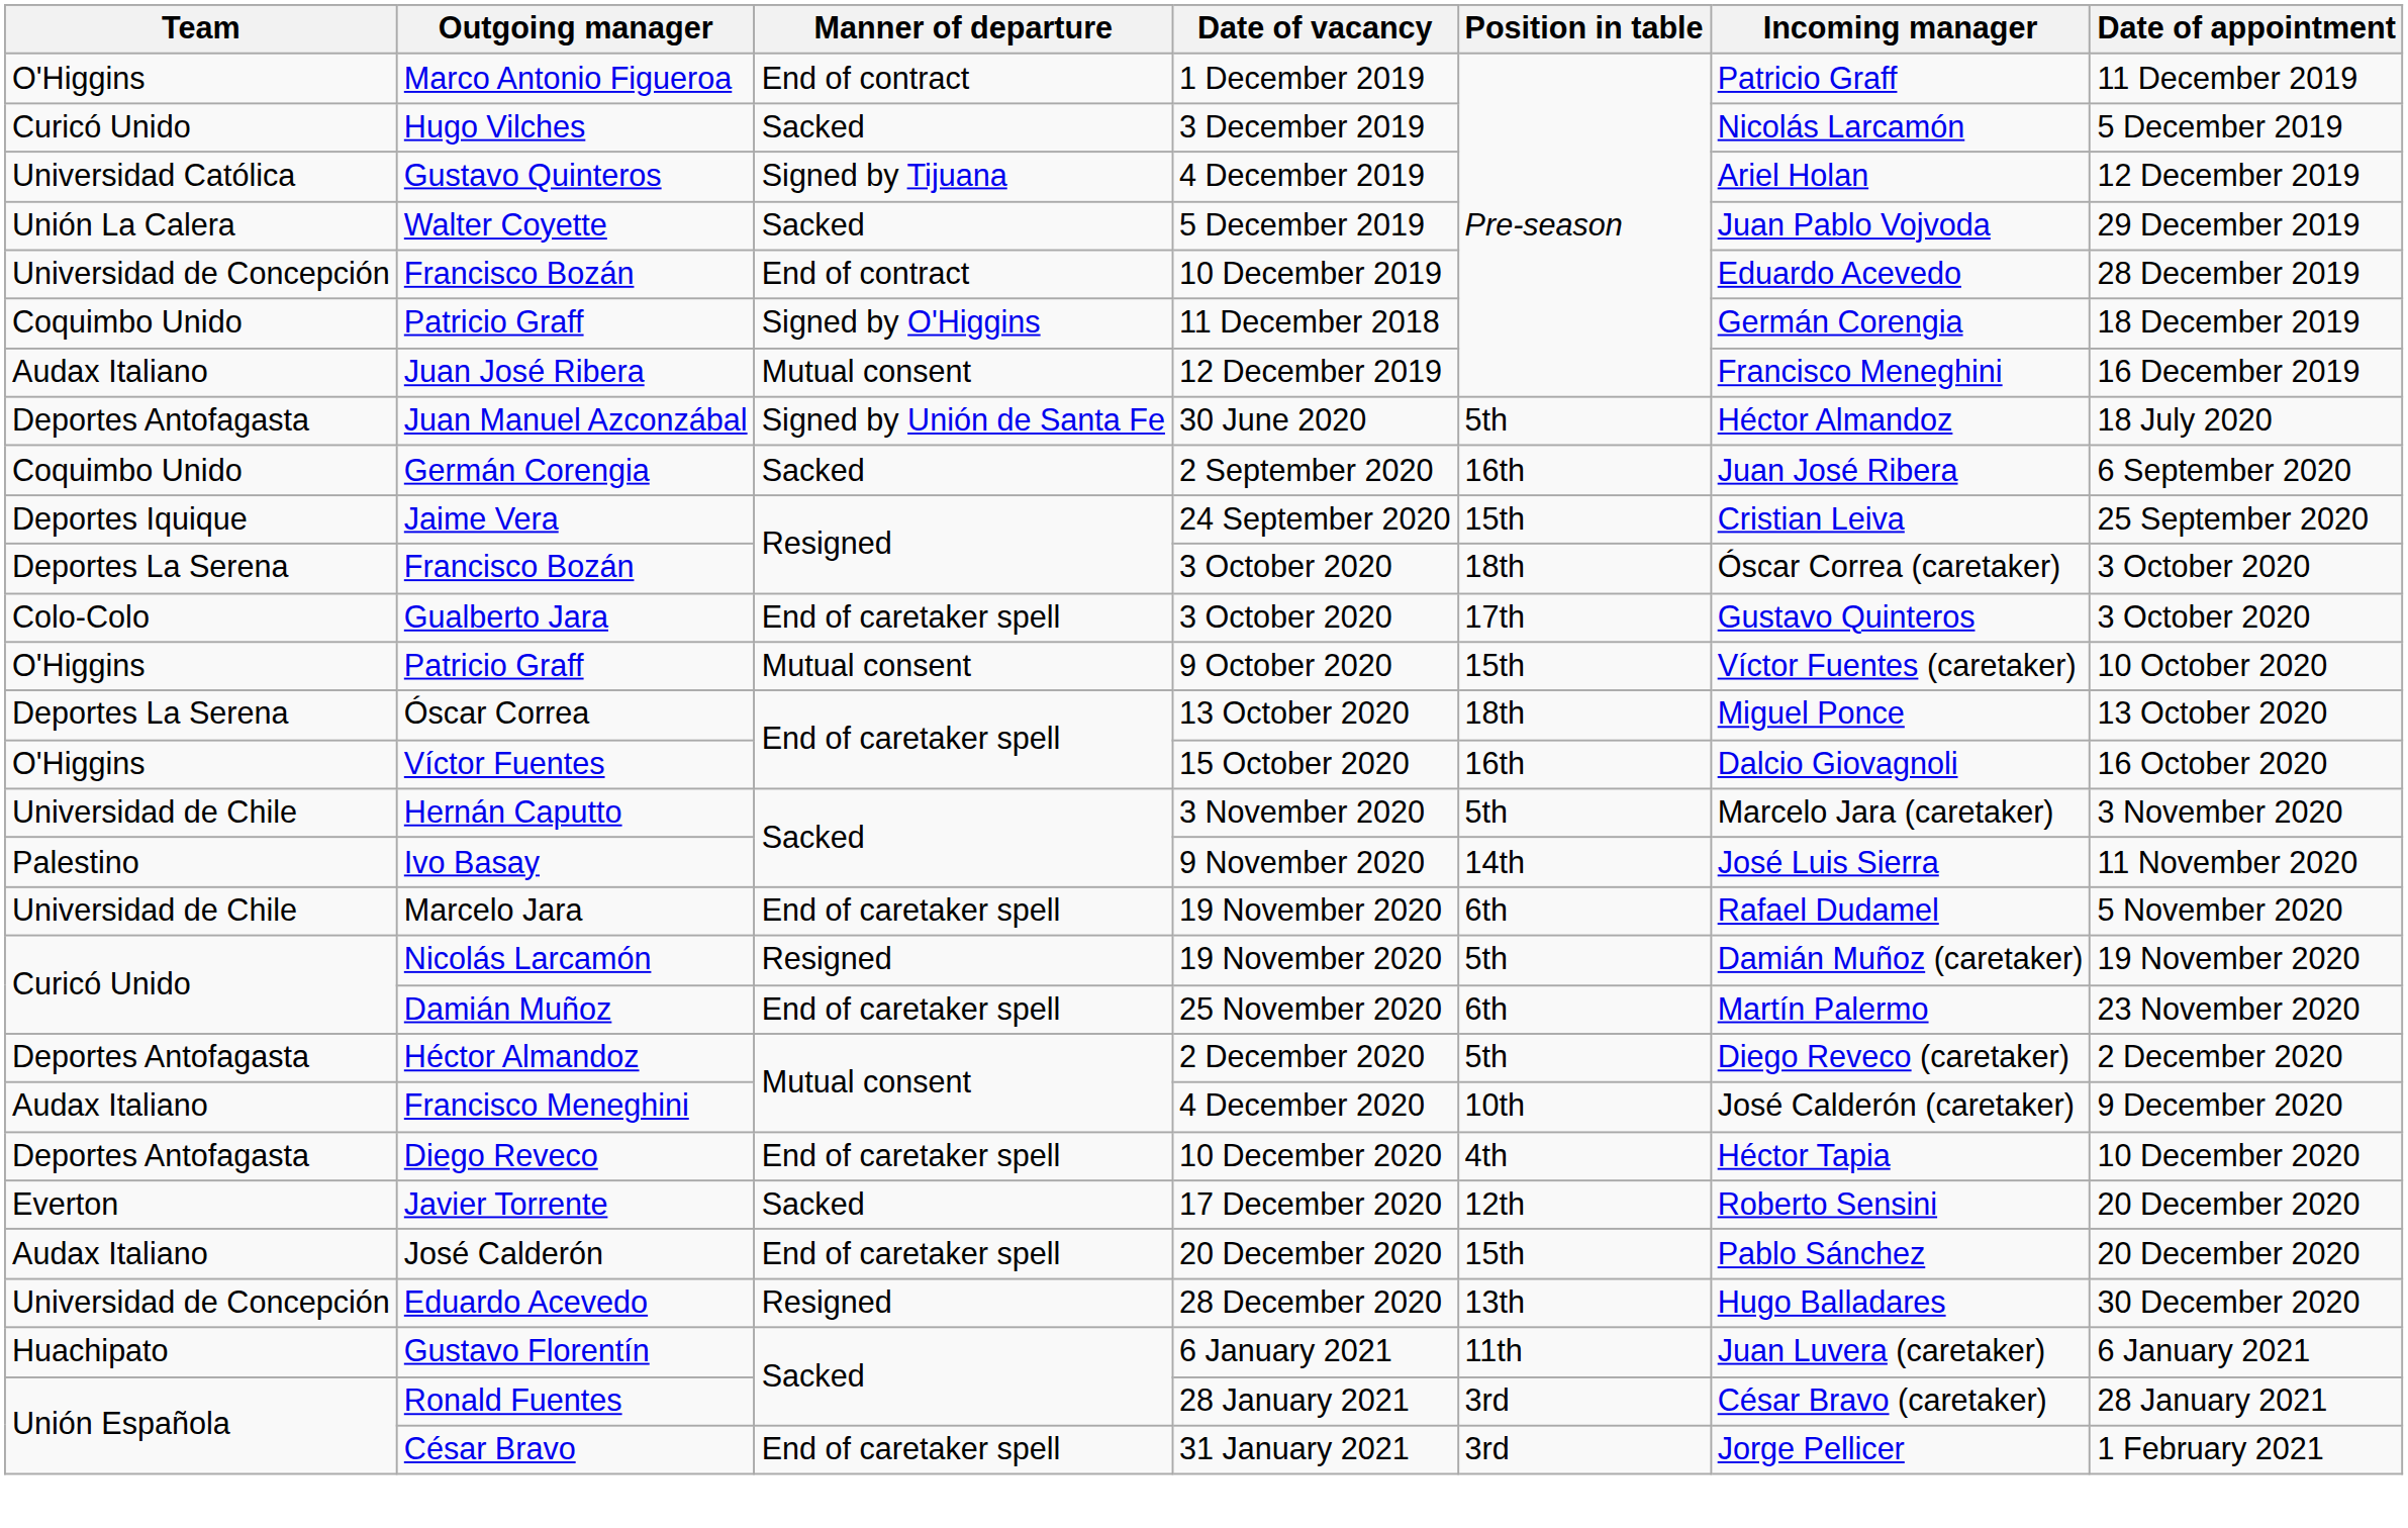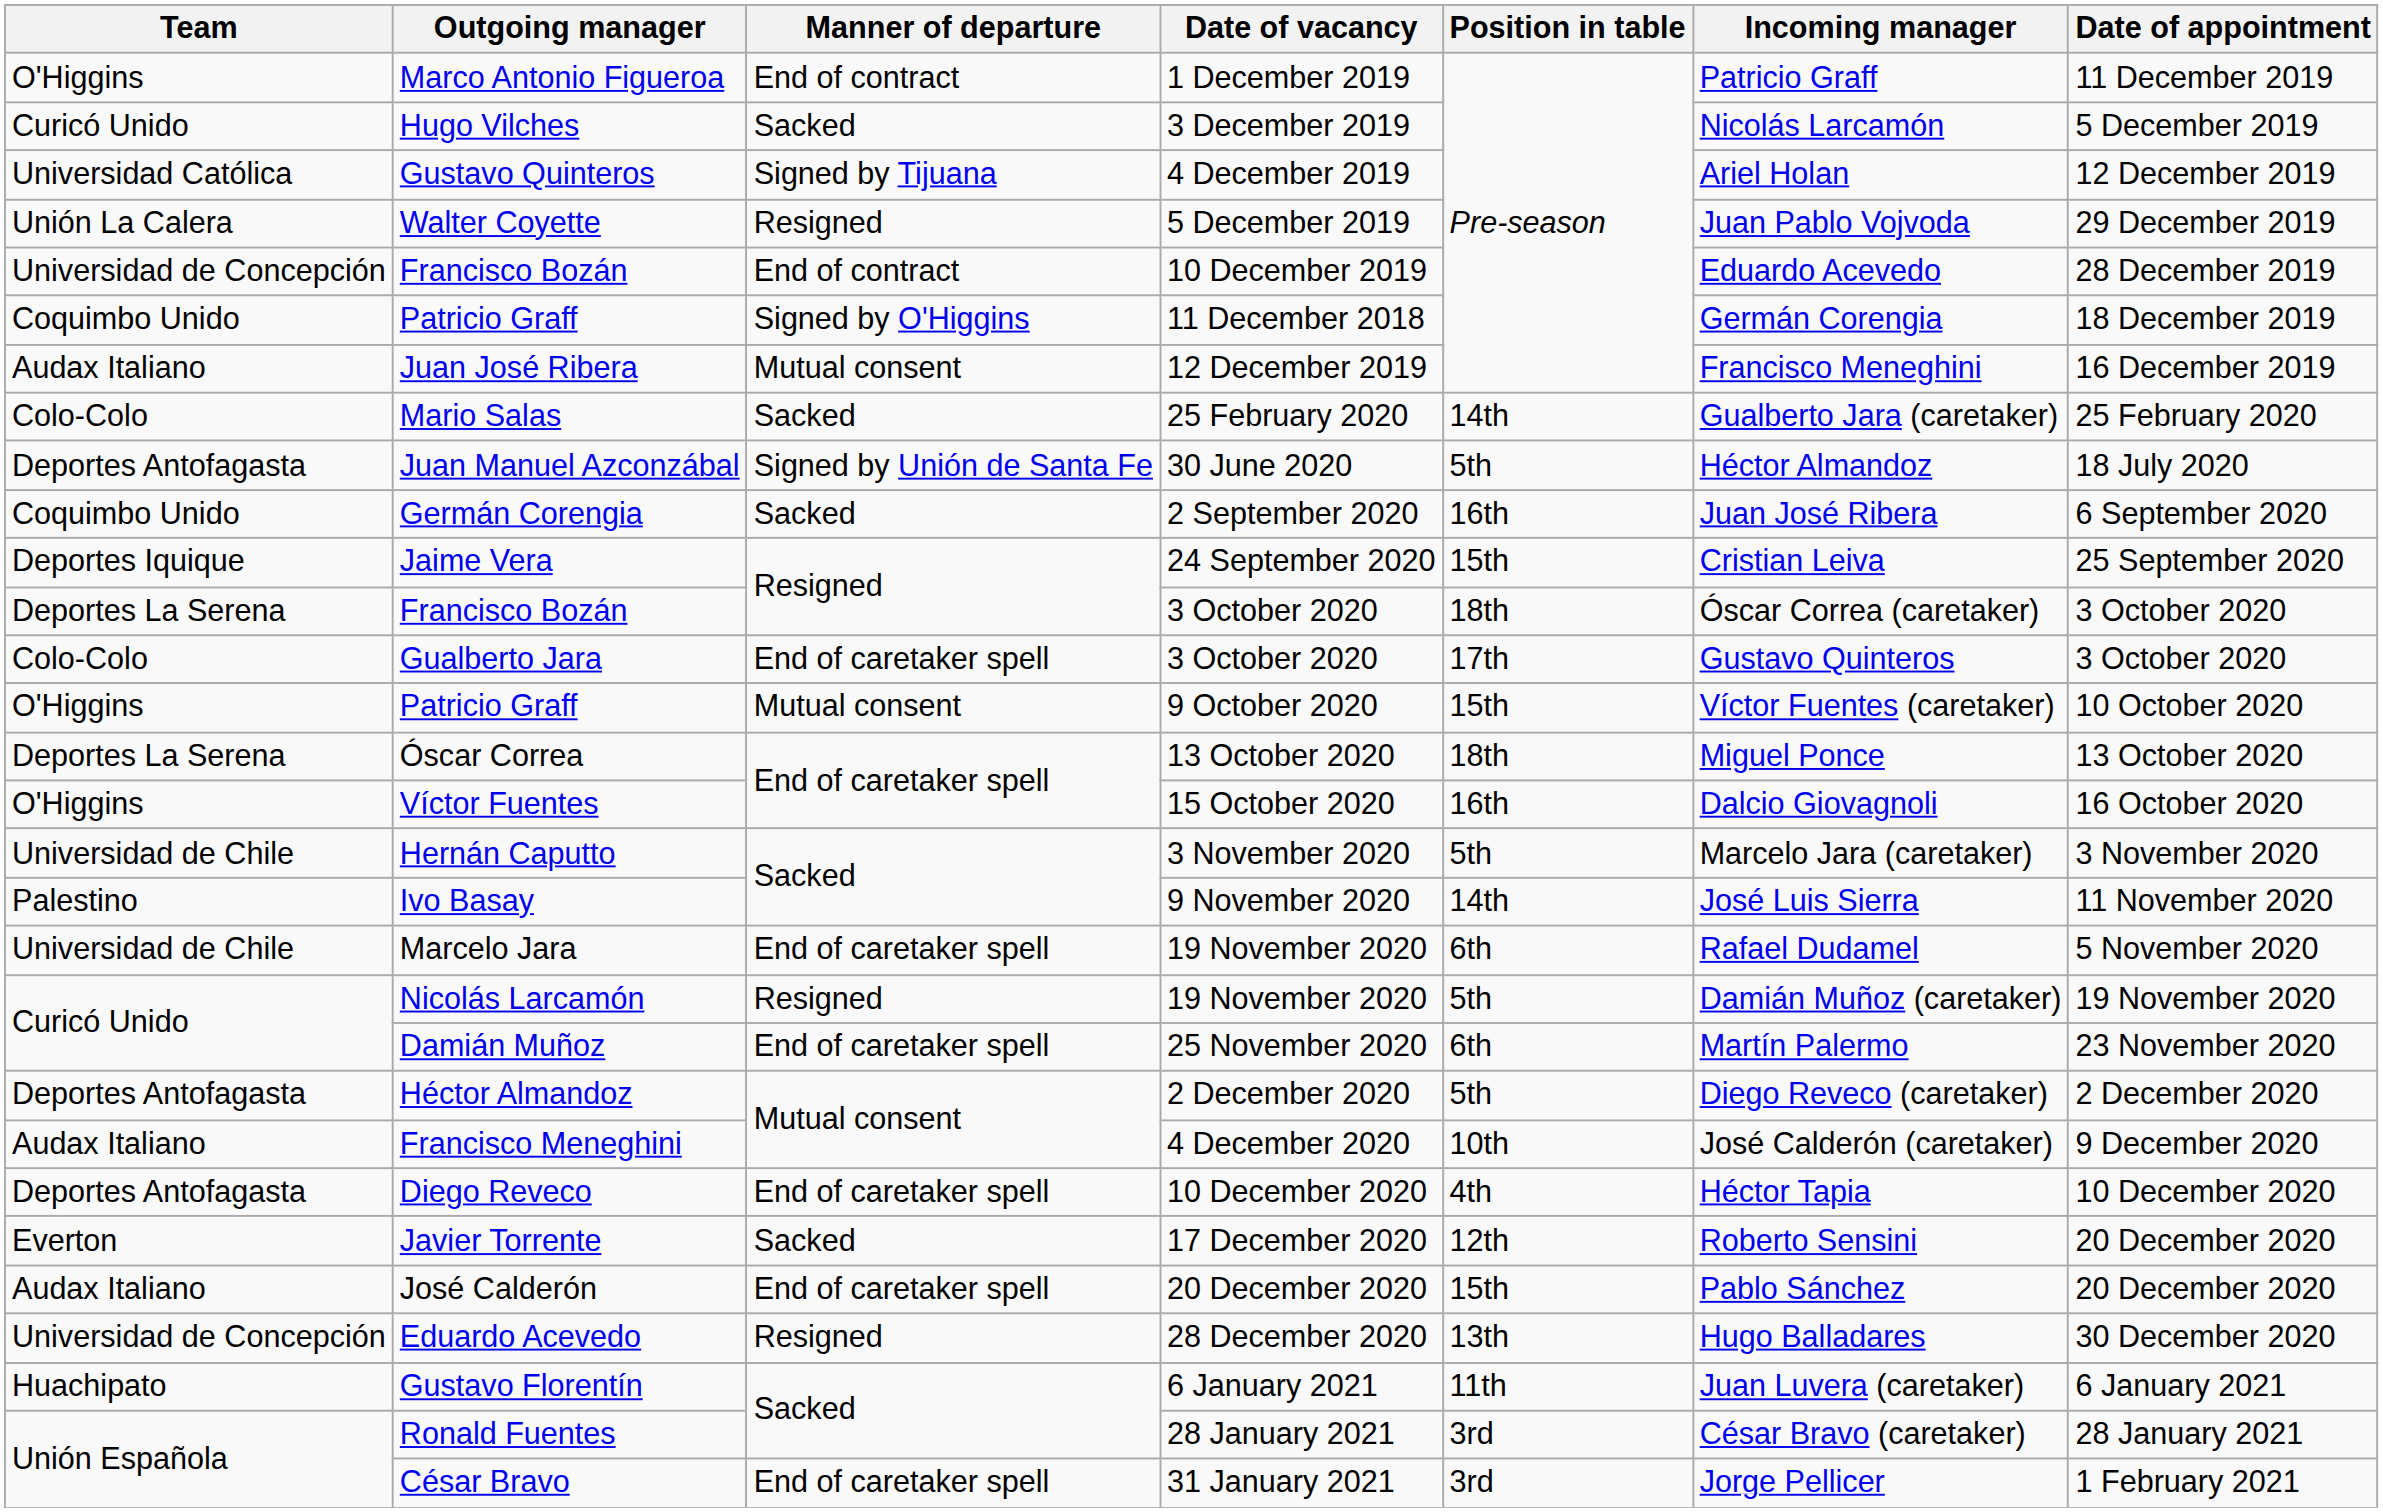Walter Coyette | Manner of departure: Sacked -> Resigned
+ row: Colo-Colo | Mario Salas | Sacked | 25 February 2020 | 14th | Gualberto Jara (caretaker) | 25 February 2020
